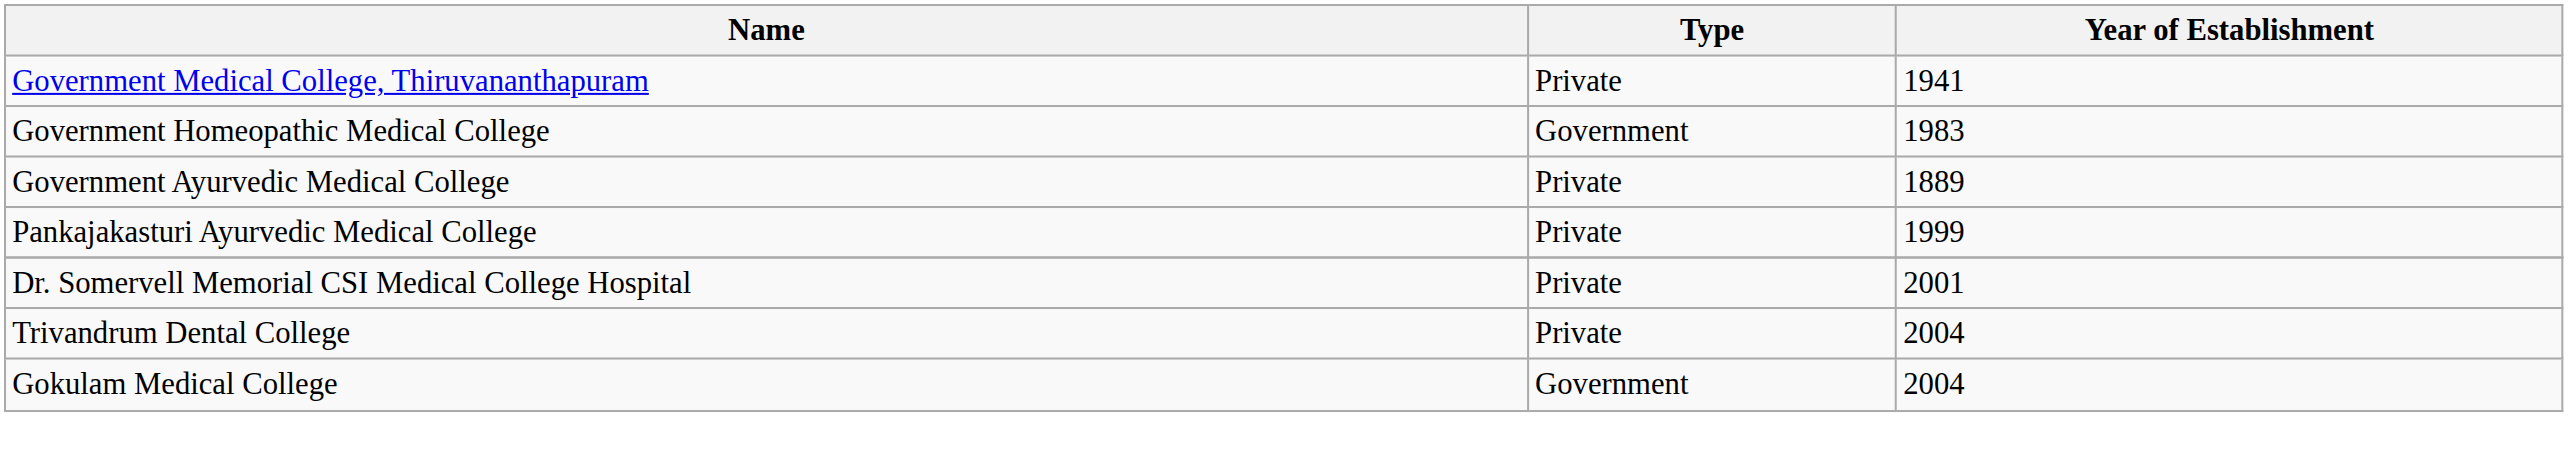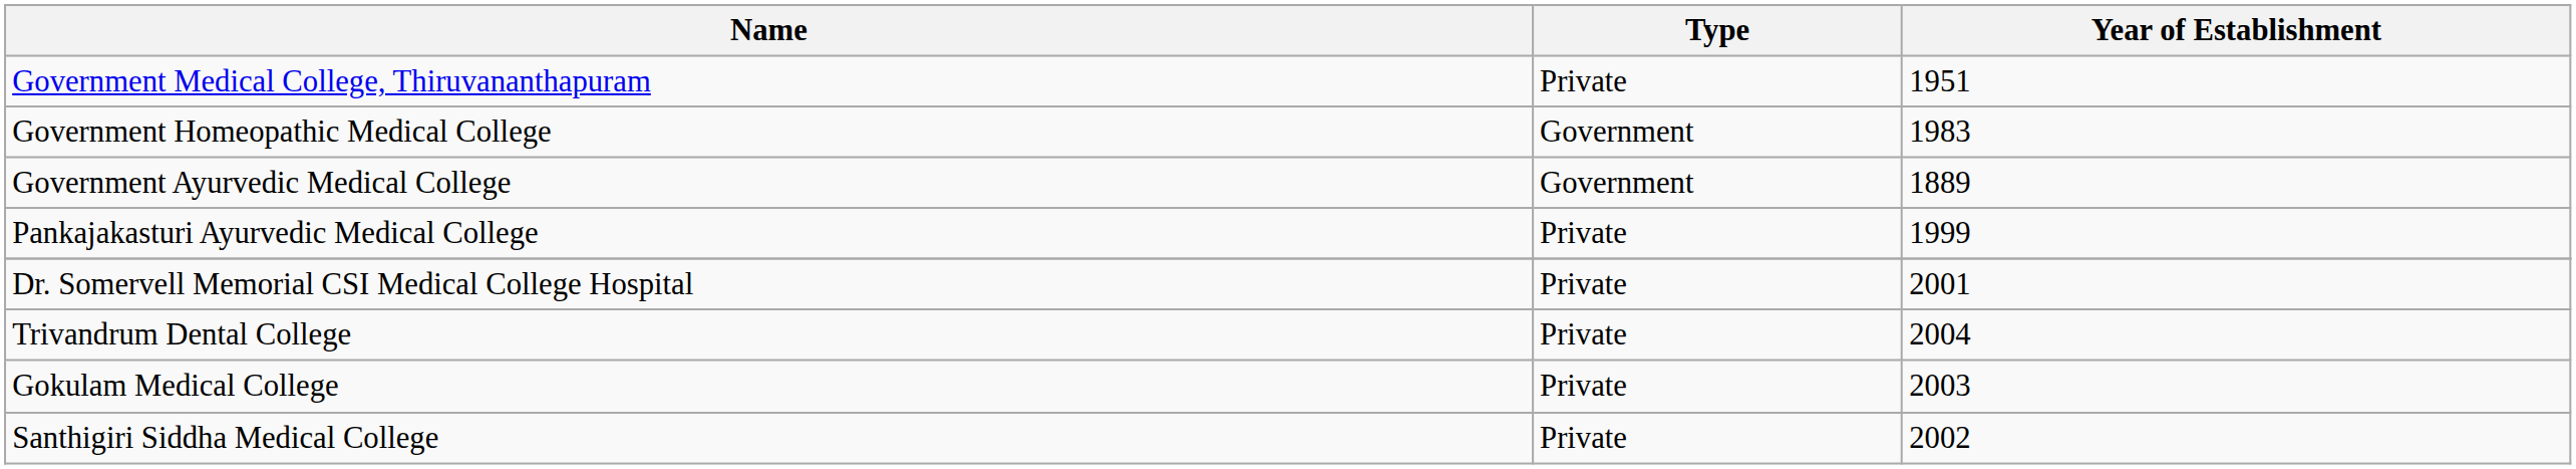Government Medical College, Thiruvananthapuram | Year of Establishment: 1941 -> 1951
Government Ayurvedic Medical College | Type: Private -> Government
Gokulam Medical College | Type: Government -> Private
Gokulam Medical College | Year of Establishment: 2004 -> 2003
+ row: Santhigiri Siddha Medical College | Private | 2002
